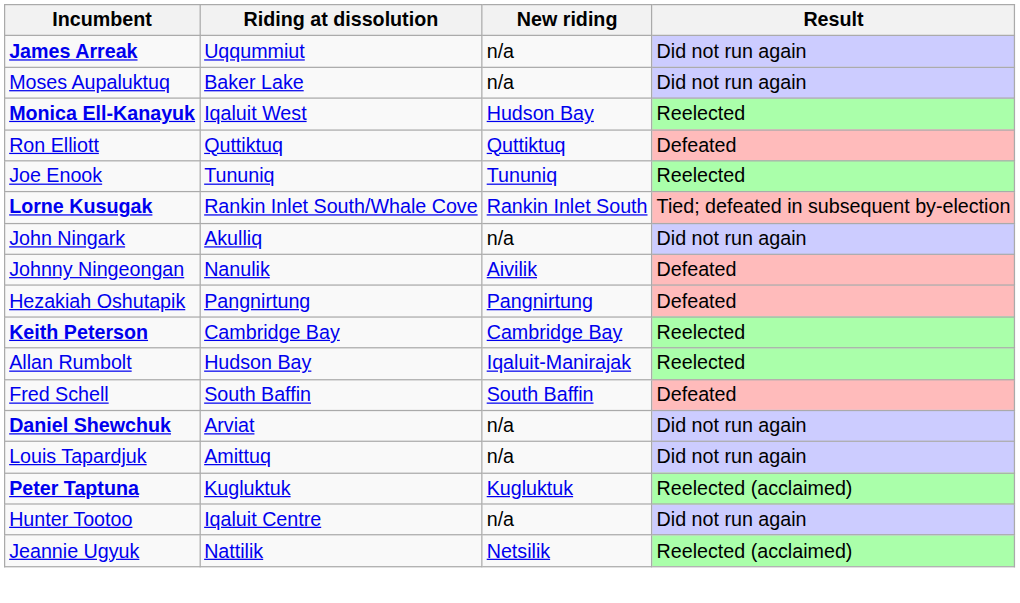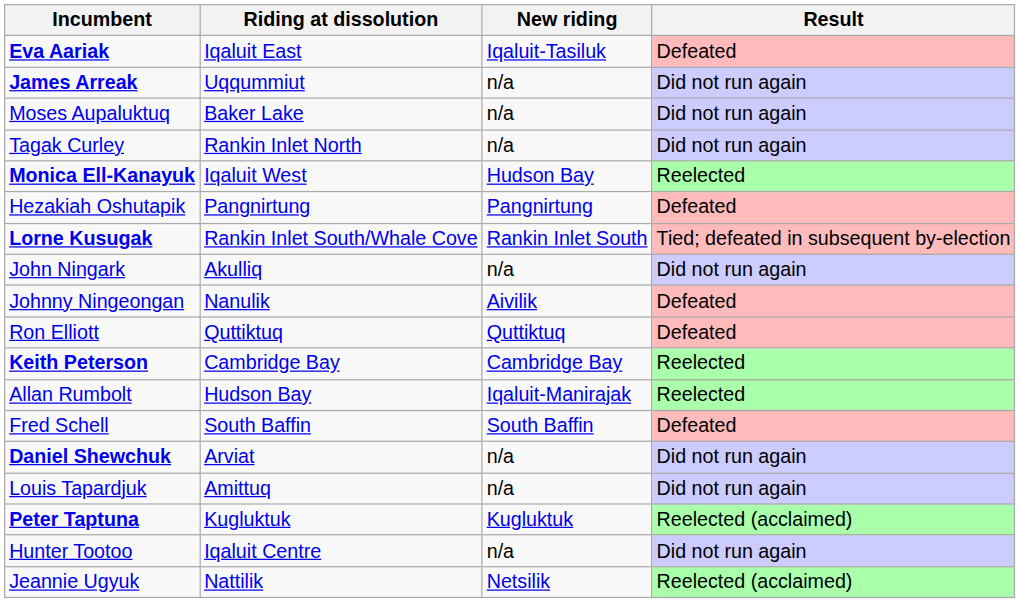+ row: Eva Aariak | Iqaluit East | Iqaluit-Tasiluk | Defeated
+ row: Tagak Curley | Rankin Inlet North | n/a | Did not run again
rows swapped: Ron Elliott <-> Hezakiah Oshutapik
- row: Joe Enook | Tununiq | Tununiq | Reelected
